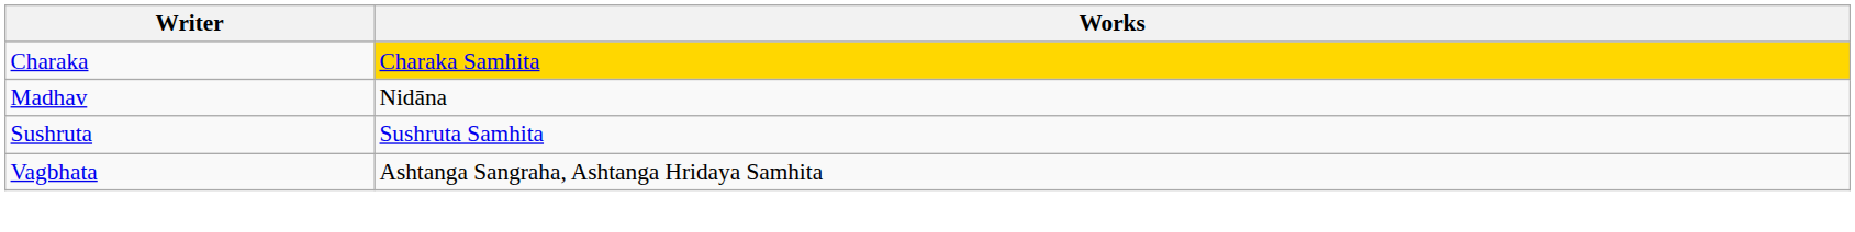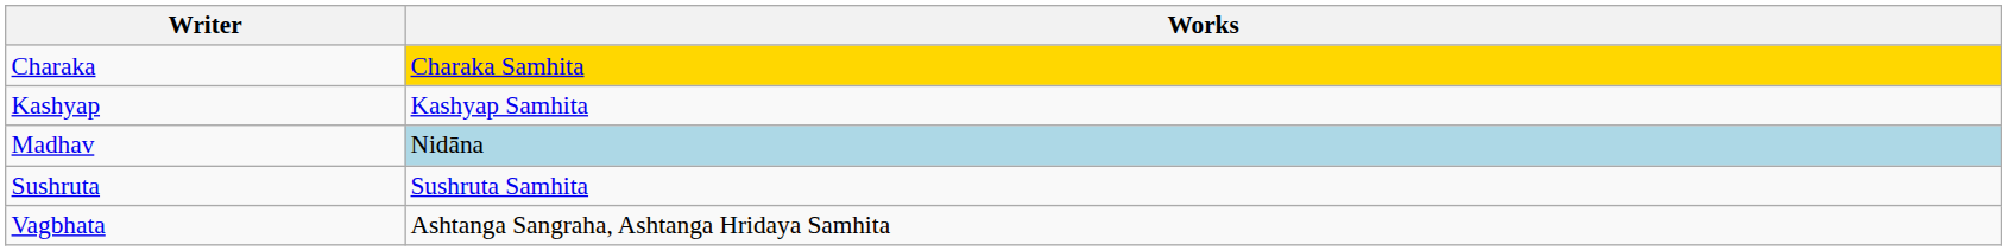+ row: Kashyap | Kashyap Samhita
Madhav | Works: no background -> lightblue background
